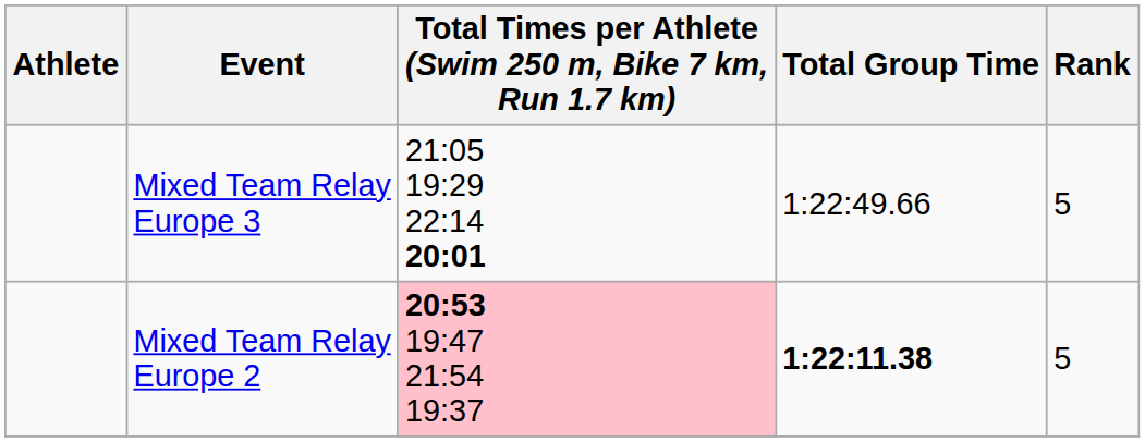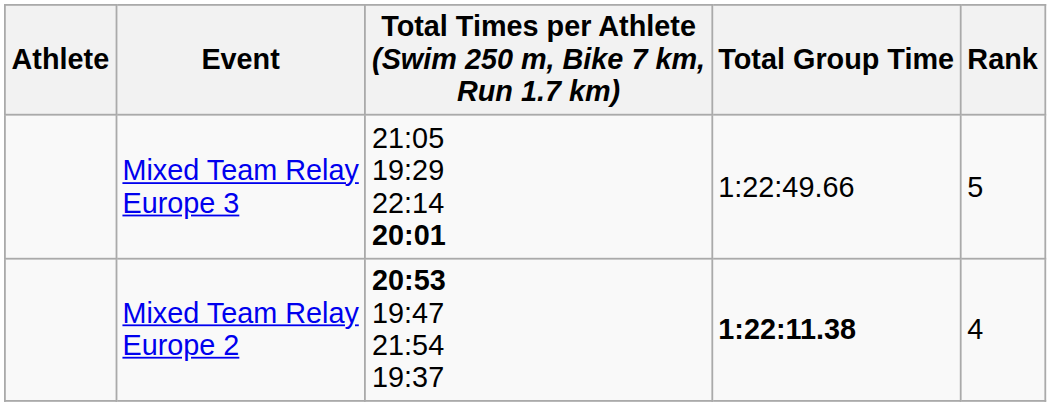Mixed Team Relay Europe 2 | Total Times per Athlete (Swim 250 m, Bike 7 km, Run 1.7 km): pink background -> no background
Mixed Team Relay Europe 2 | Rank: 5 -> 4
